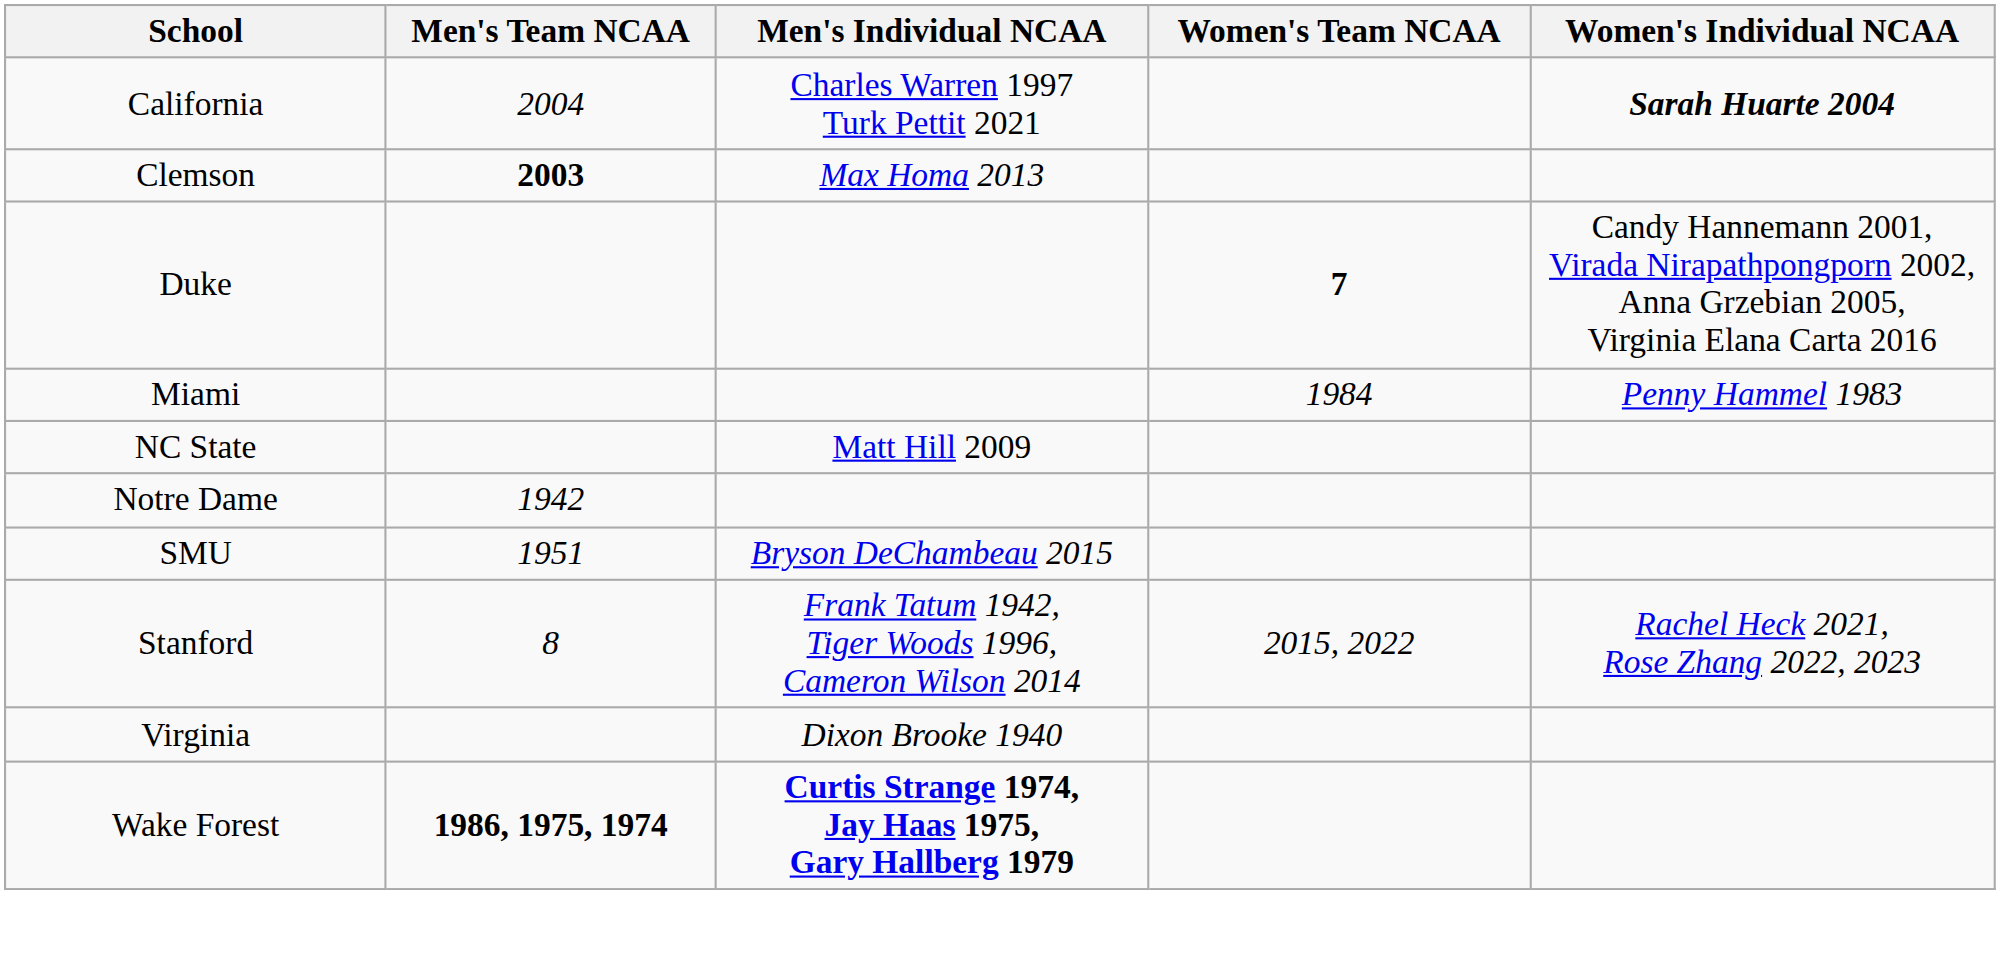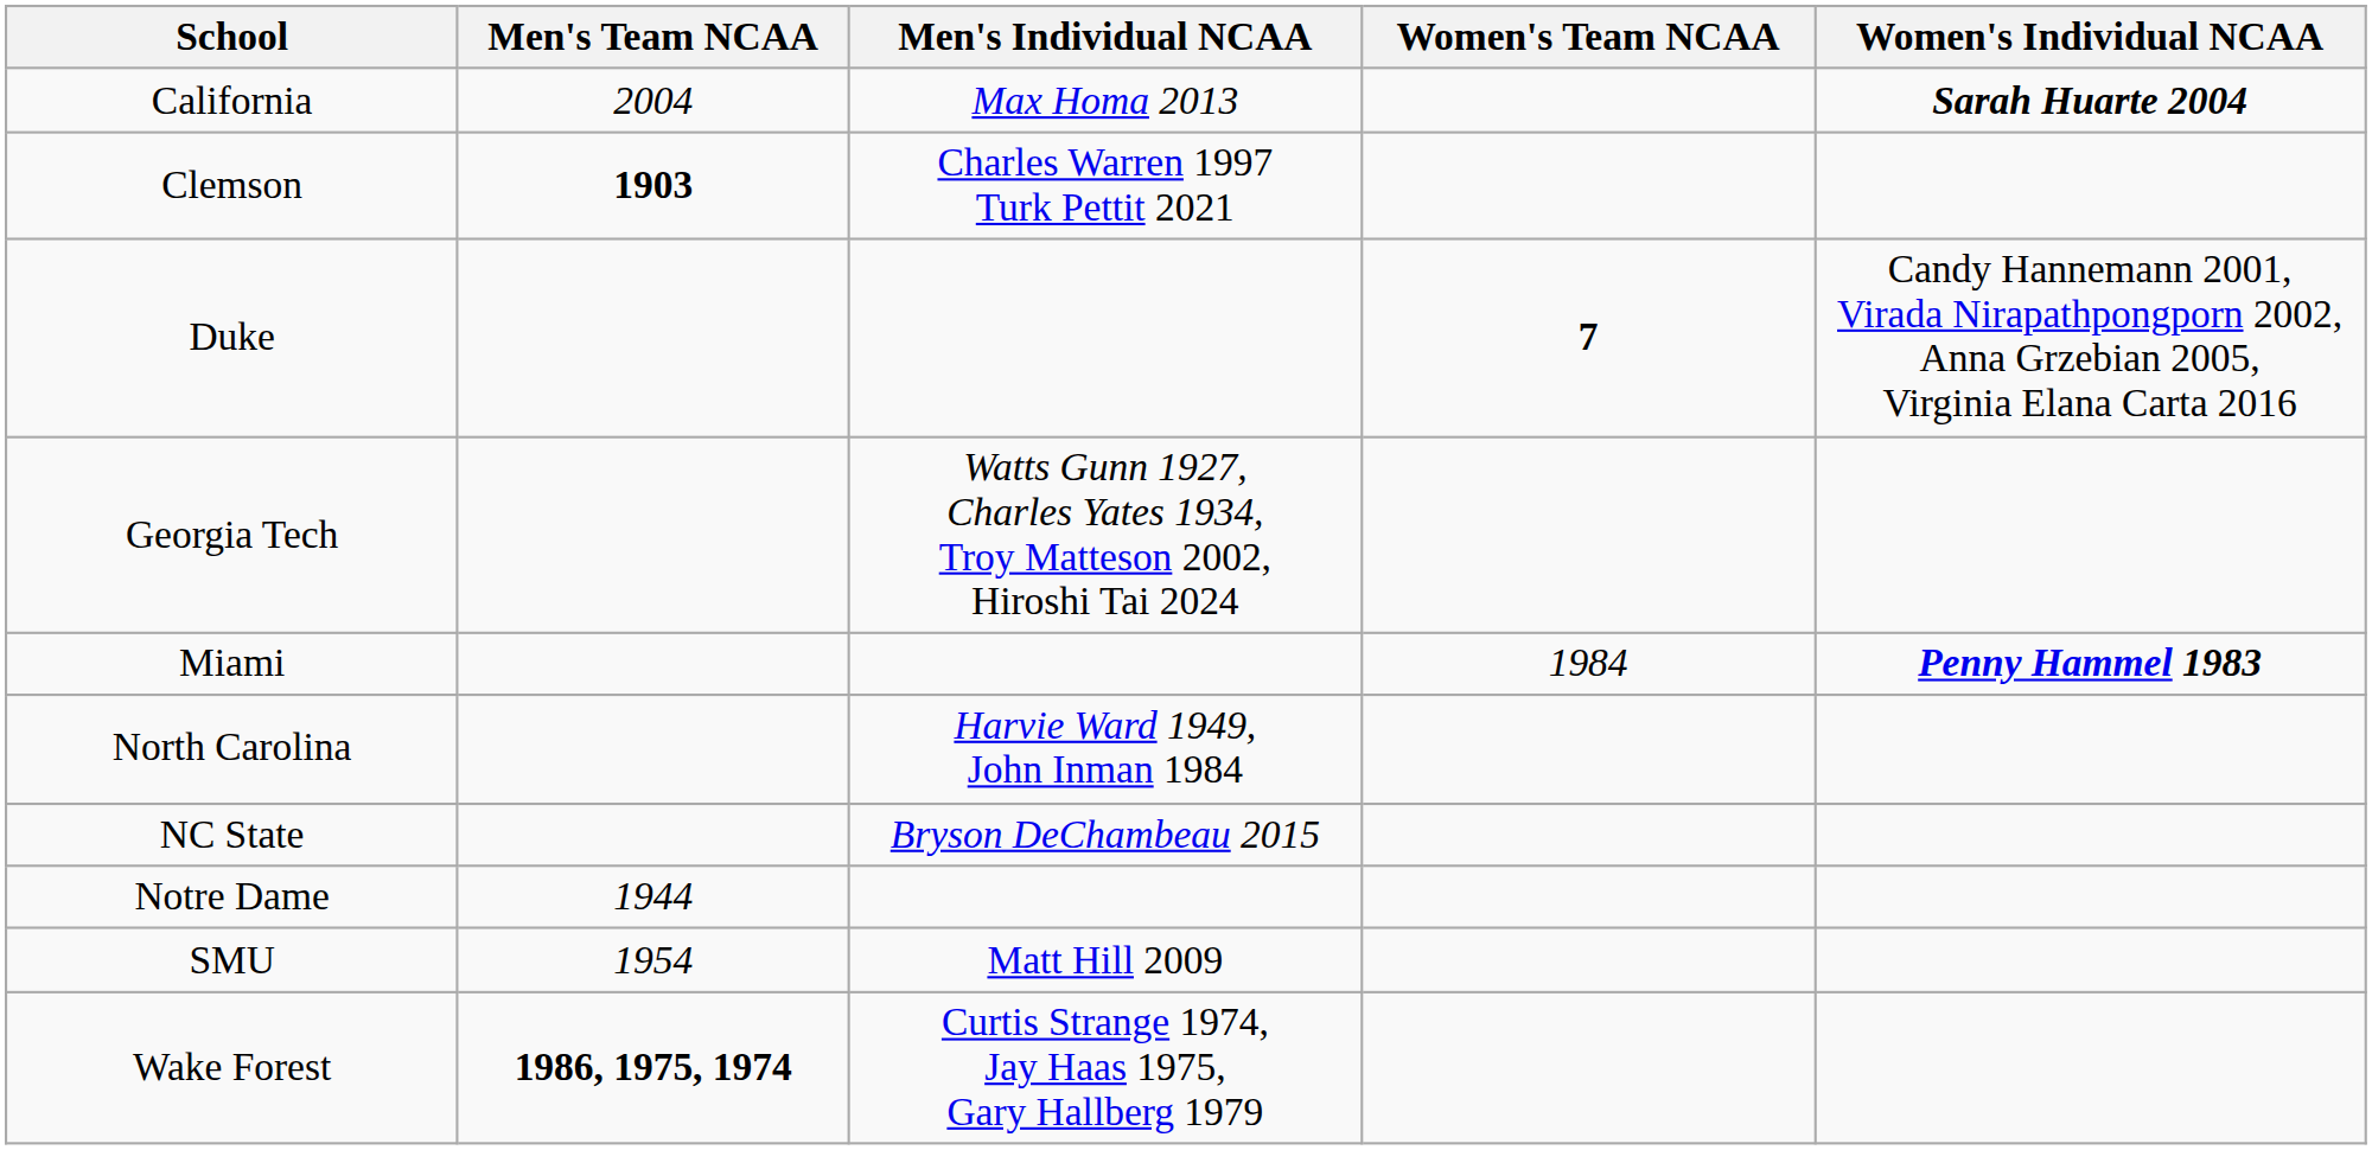California | Men's Individual NCAA: Charles Warren 1997 Turk Pettit 2021 -> Max Homa 2013
Clemson | Men's Team NCAA: 2003 -> 1903
Clemson | Men's Individual NCAA: Max Homa 2013 -> Charles Warren 1997 Turk Pettit 2021
+ row: Georgia Tech | Watts Gunn 1927, Charles Yates 1934, Troy Matteson 2002, Hiroshi Tai 2024
Miami | Women's Individual NCAA: normal -> bold
+ row: North Carolina | Harvie Ward 1949, John Inman 1984
NC State | Men's Individual NCAA: Matt Hill 2009 -> Bryson DeChambeau 2015
Notre Dame | Men's Team NCAA: 1942 -> 1944
SMU | Men's Team NCAA: 1951 -> 1954
SMU | Men's Individual NCAA: Bryson DeChambeau 2015 -> Matt Hill 2009
- row: Stanford | 8 | Frank Tatum 1942, Tiger Woods 1996, Cameron Wilson 2014 | 2015, 2022 | Rachel Heck 2021, Rose Zhang 2022, 2023
- row: Virginia | Dixon Brooke 1940
Wake Forest | Men's Individual NCAA: bold -> normal
